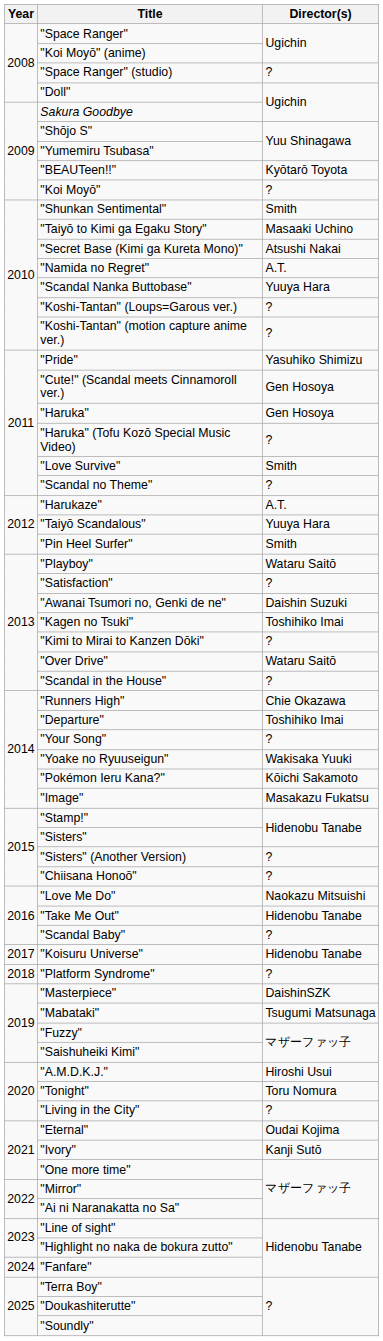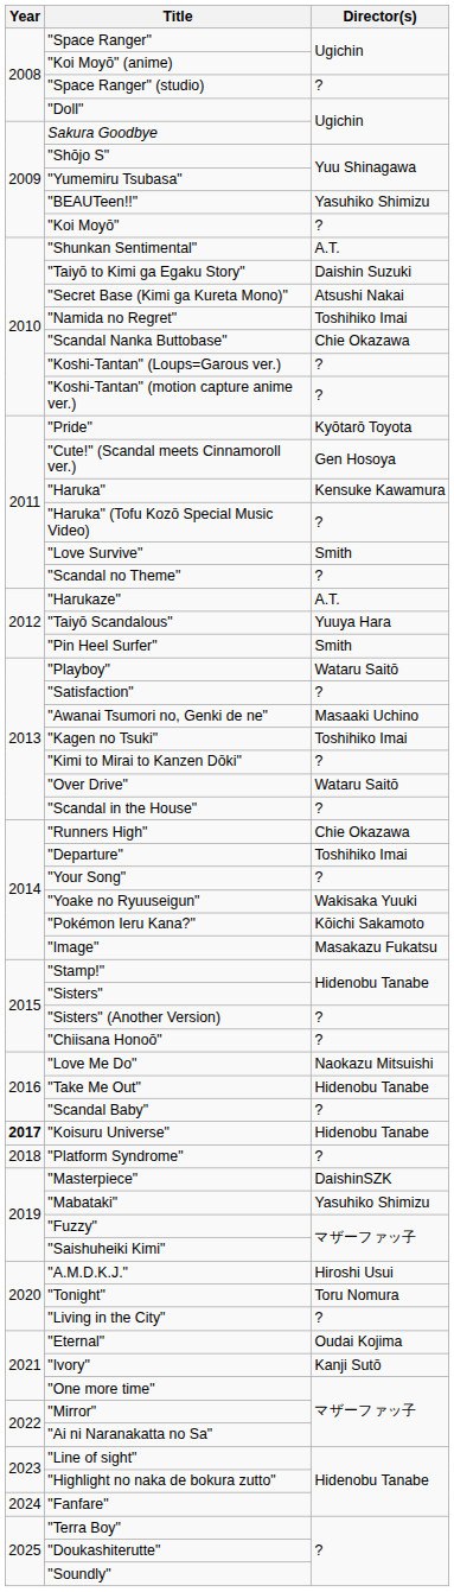"BEAUTeen!!" | Director(s): Kyōtarō Toyota -> Yasuhiko Shimizu
"Shunkan Sentimental" | Director(s): Smith -> A.T.
"Taiyō to Kimi ga Egaku Story" | Director(s): Masaaki Uchino -> Daishin Suzuki
"Namida no Regret" | Director(s): A.T. -> Toshihiko Imai
"Scandal Nanka Buttobase" | Director(s): Yuuya Hara -> Chie Okazawa
"Pride" | Director(s): Yasuhiko Shimizu -> Kyōtarō Toyota
"Haruka" | Director(s): Gen Hosoya -> Kensuke Kawamura
"Awanai Tsumori no, Genki de ne" | Director(s): Daishin Suzuki -> Masaaki Uchino
"Koisuru Universe" | Year: normal -> bold
"Mabataki" | Director(s): Tsugumi Matsunaga -> Yasuhiko Shimizu
